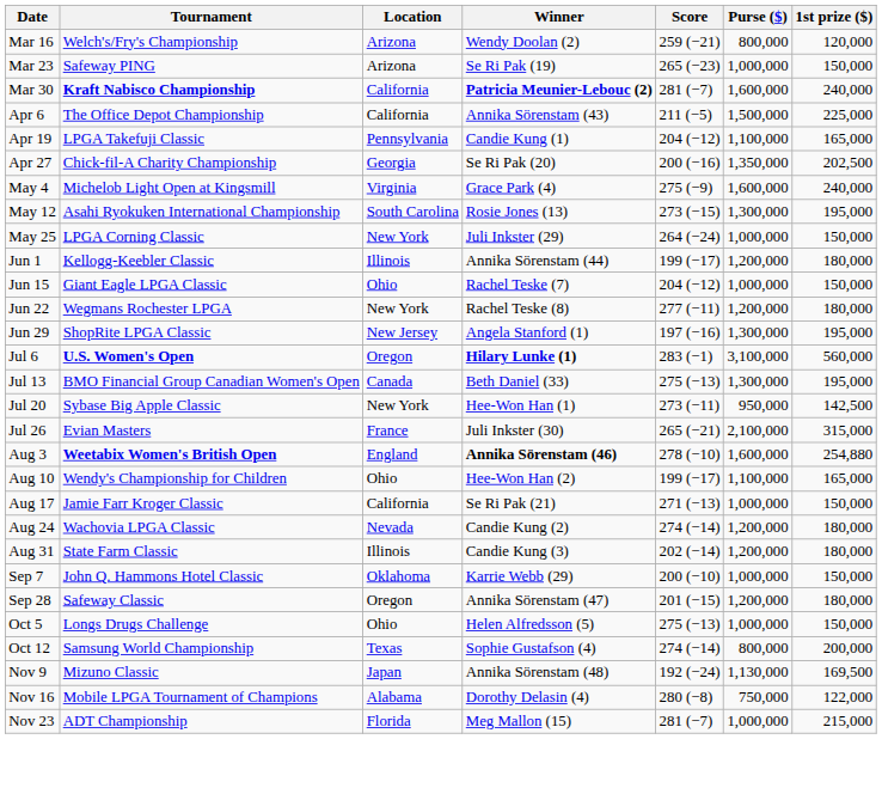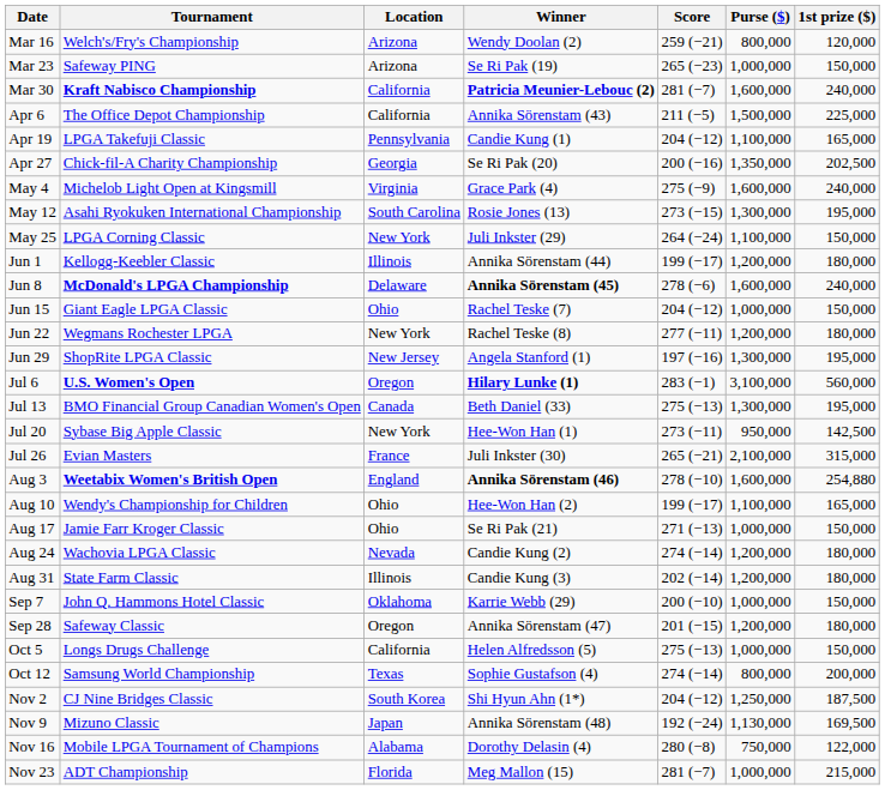May 25 | Purse ($): 1,000,000 -> 1,100,000
+ row: Jun 8 | McDonald's LPGA Championship | Delaware | Annika Sörenstam (45) | 278 (−6) | 1,600,000 | 240,000
Aug 17 | Location: California -> Ohio
Oct 5 | Location: Ohio -> California
+ row: Nov 2 | CJ Nine Bridges Classic | South Korea | Shi Hyun Ahn (1*) | 204 (−12) | 1,250,000 | 187,500
